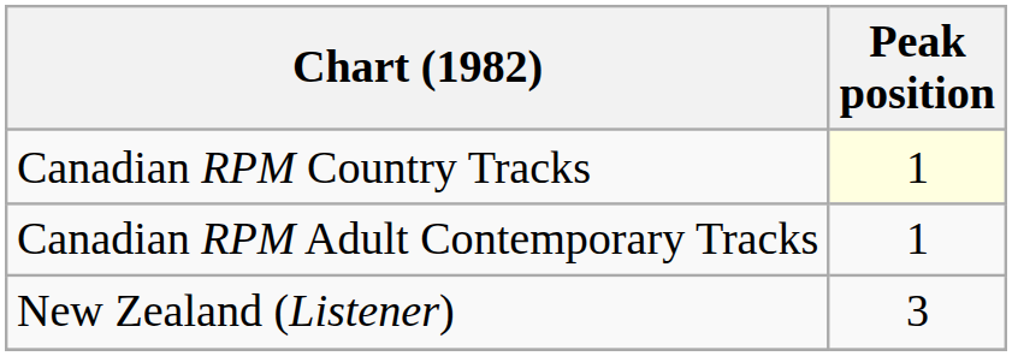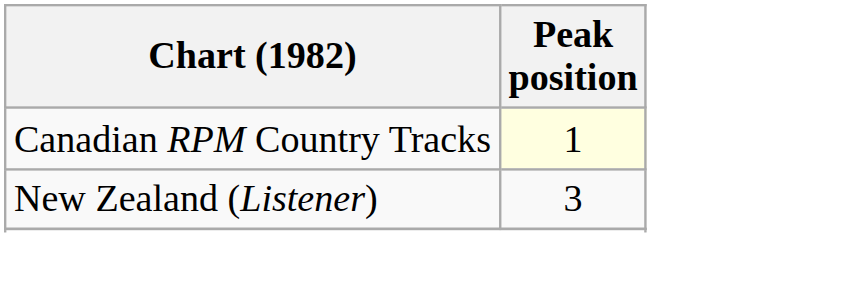- row: Canadian RPM Adult Contemporary Tracks | 1
